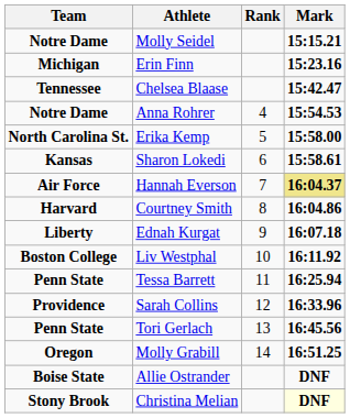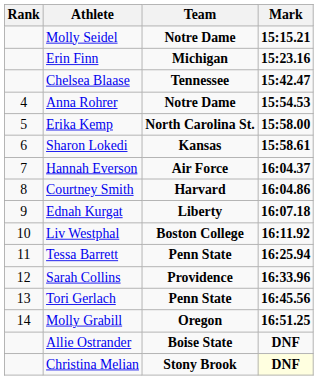columns swapped: Rank <-> Team
Hannah Everson | Mark: khaki background -> no background
